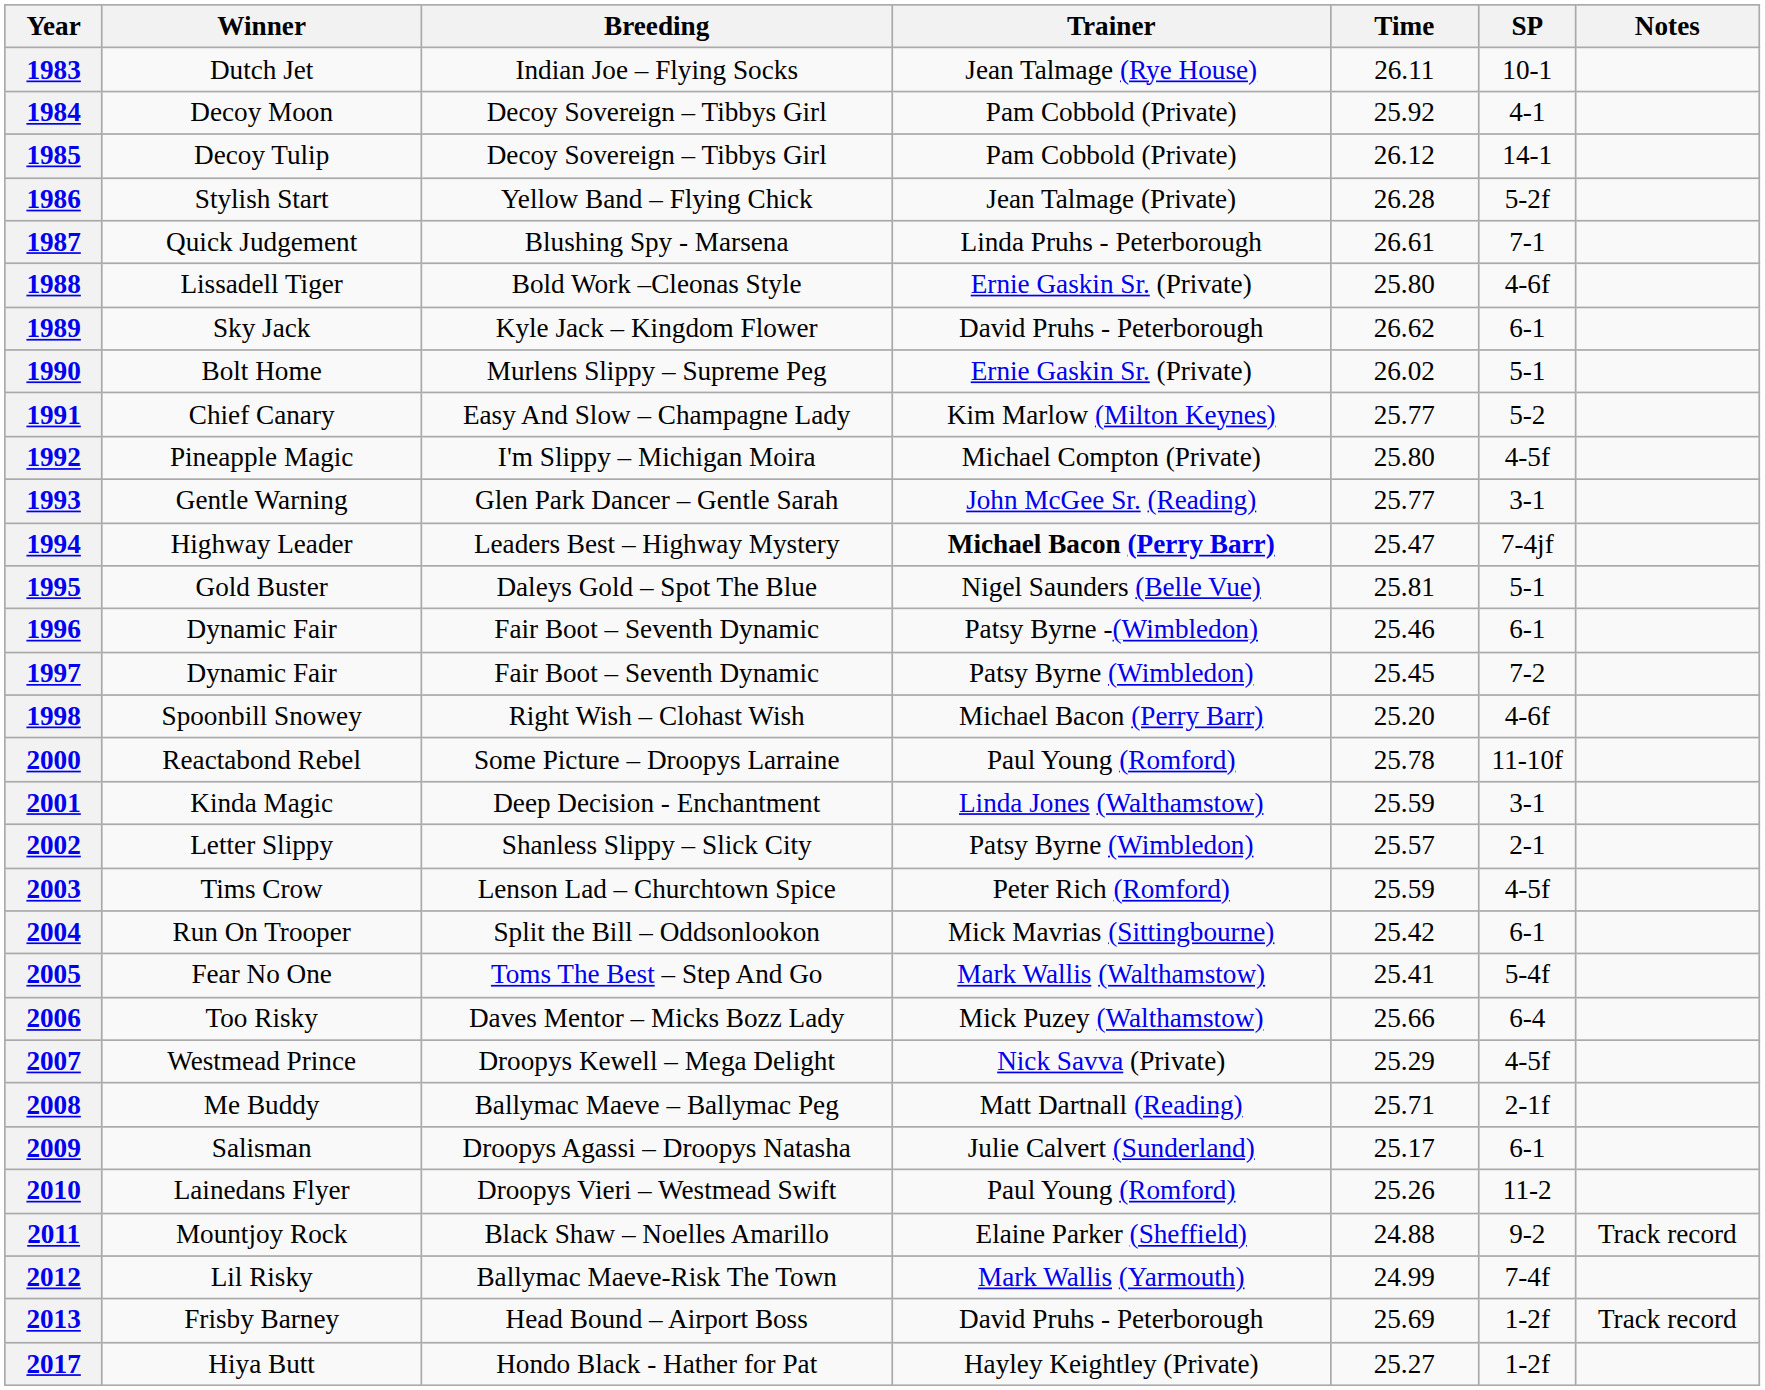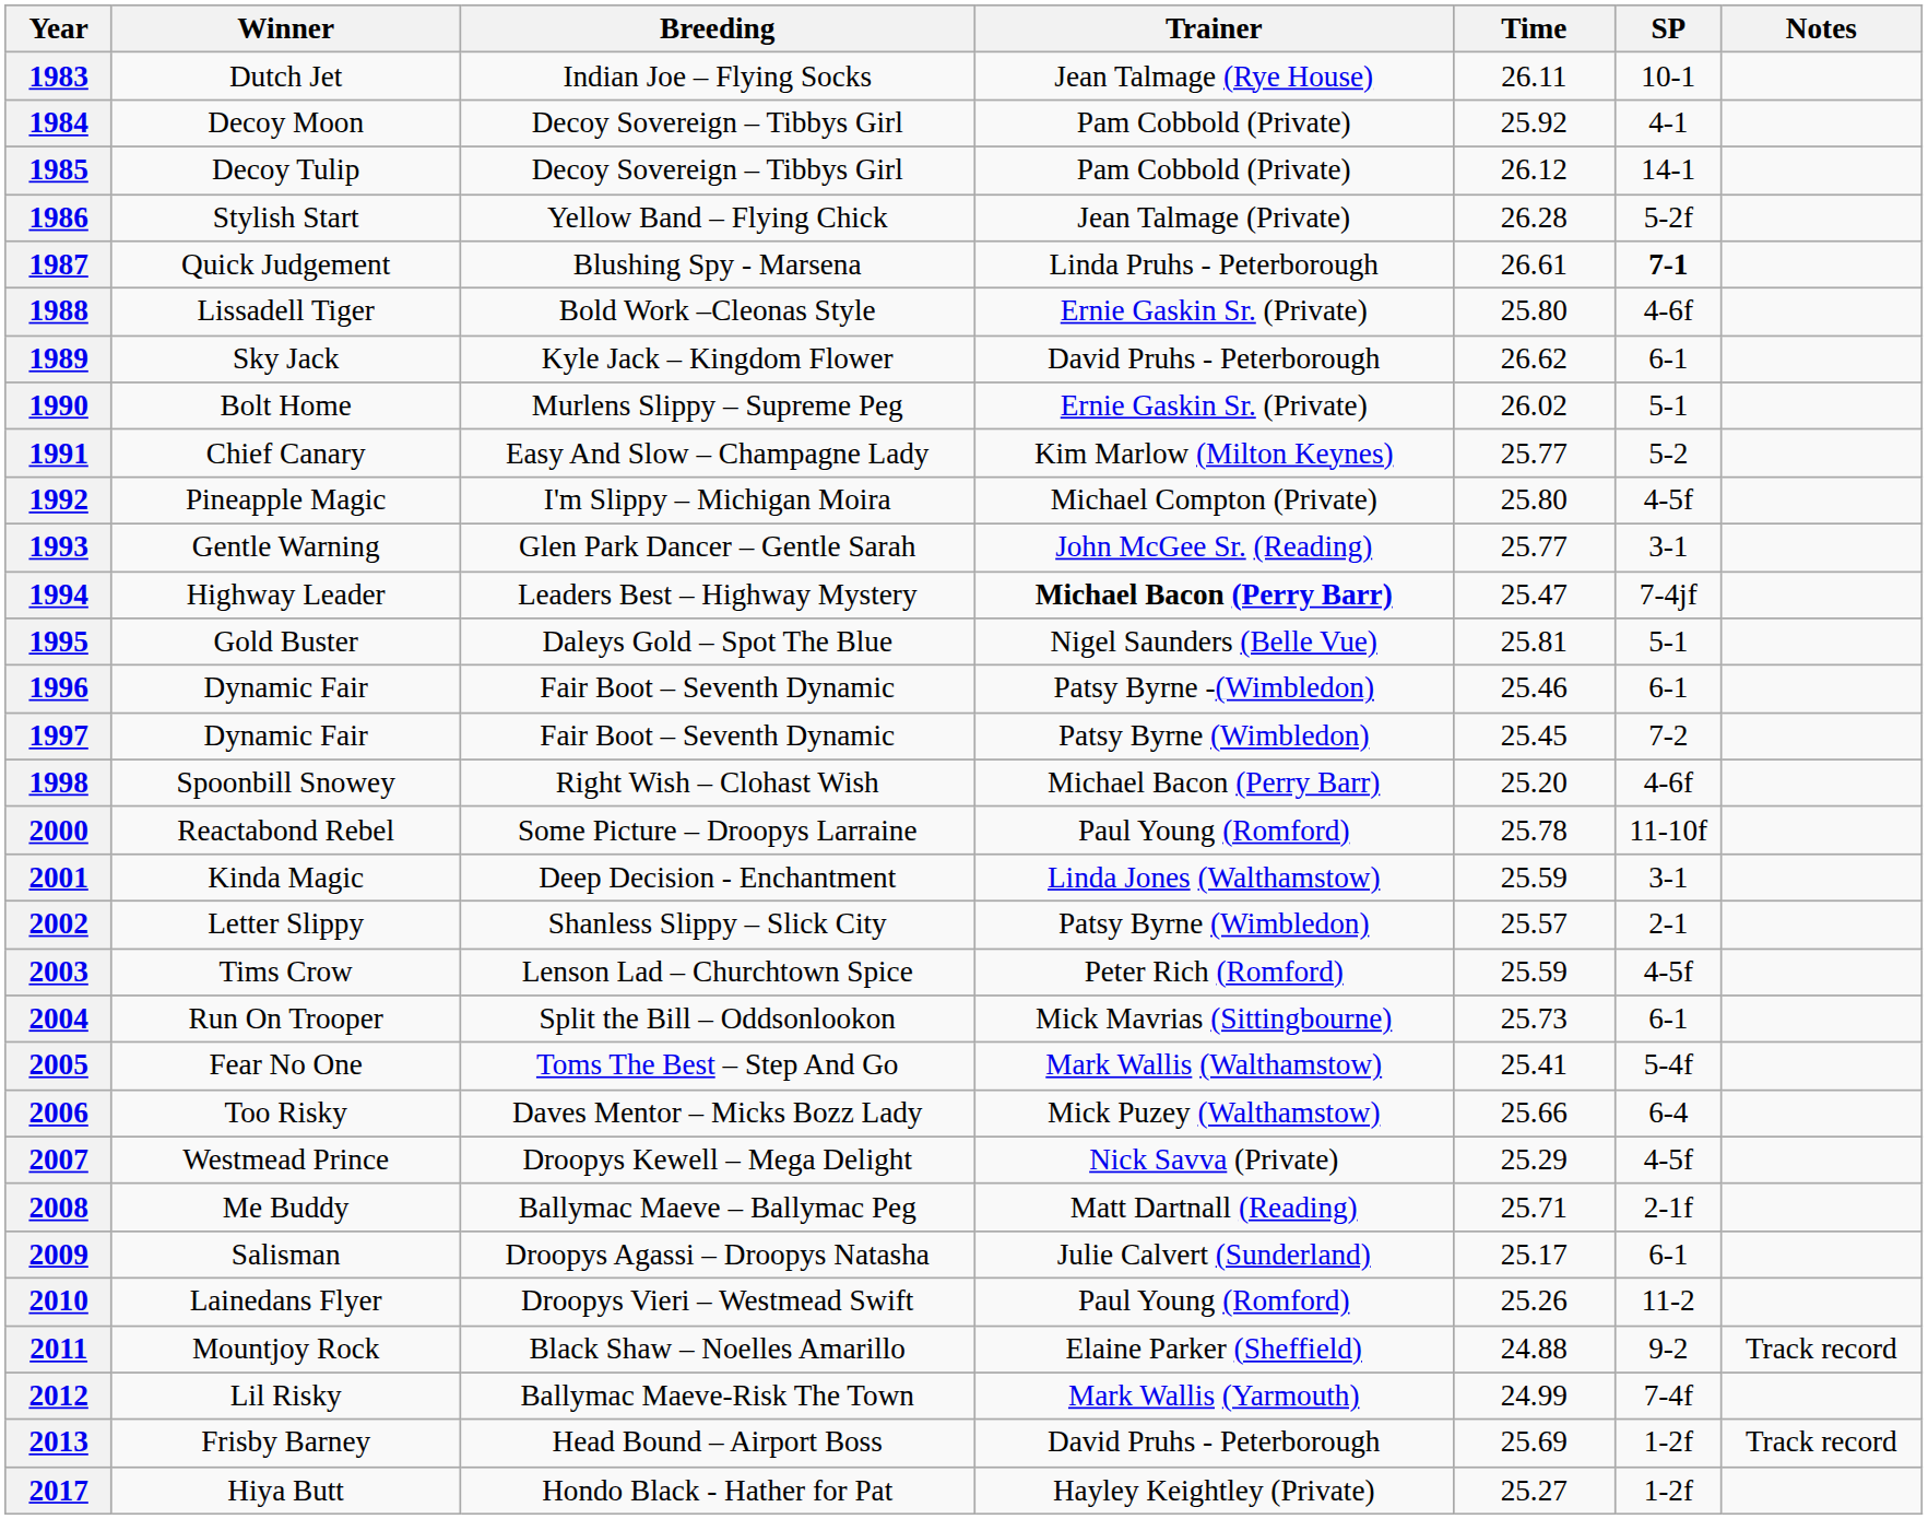1987 | SP: normal -> bold
2004 | Time: 25.42 -> 25.73
